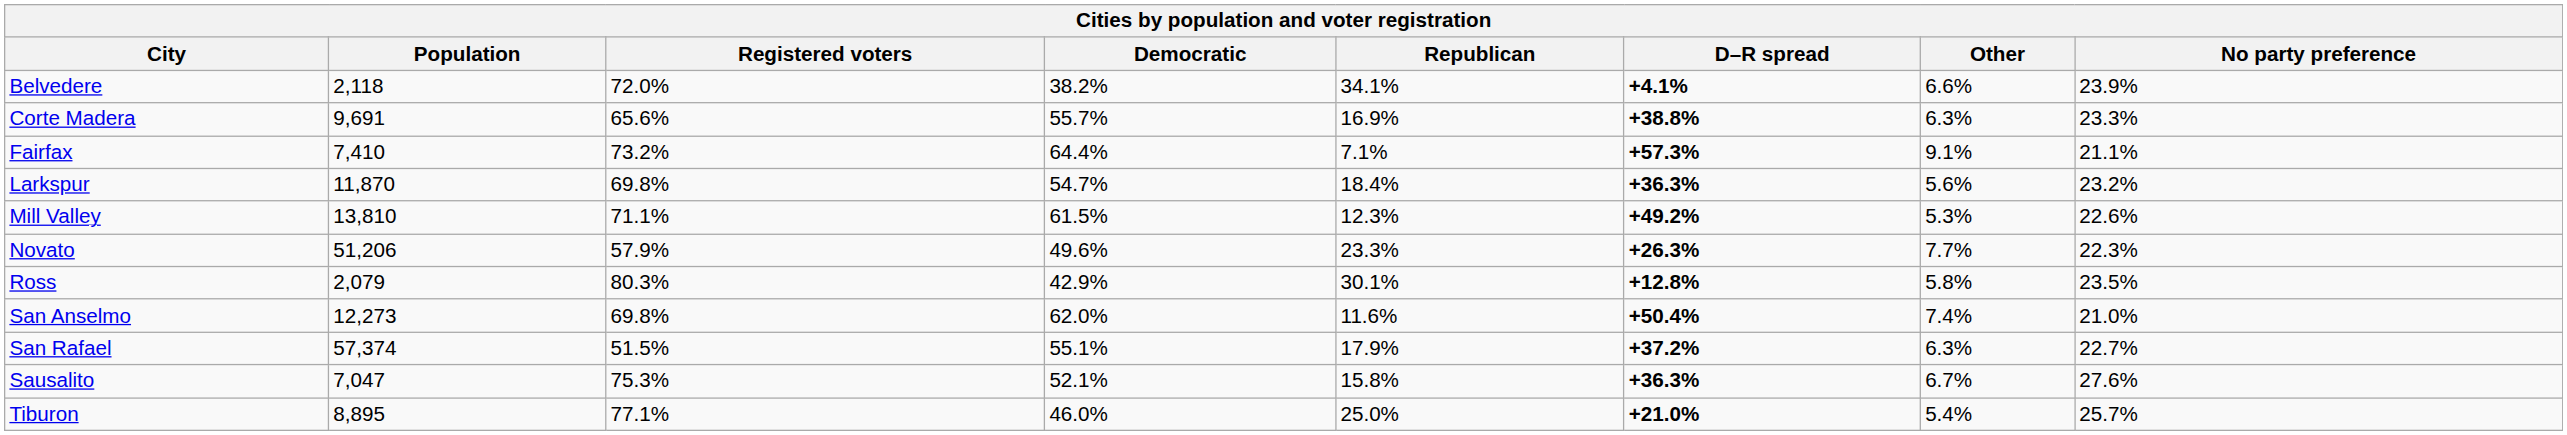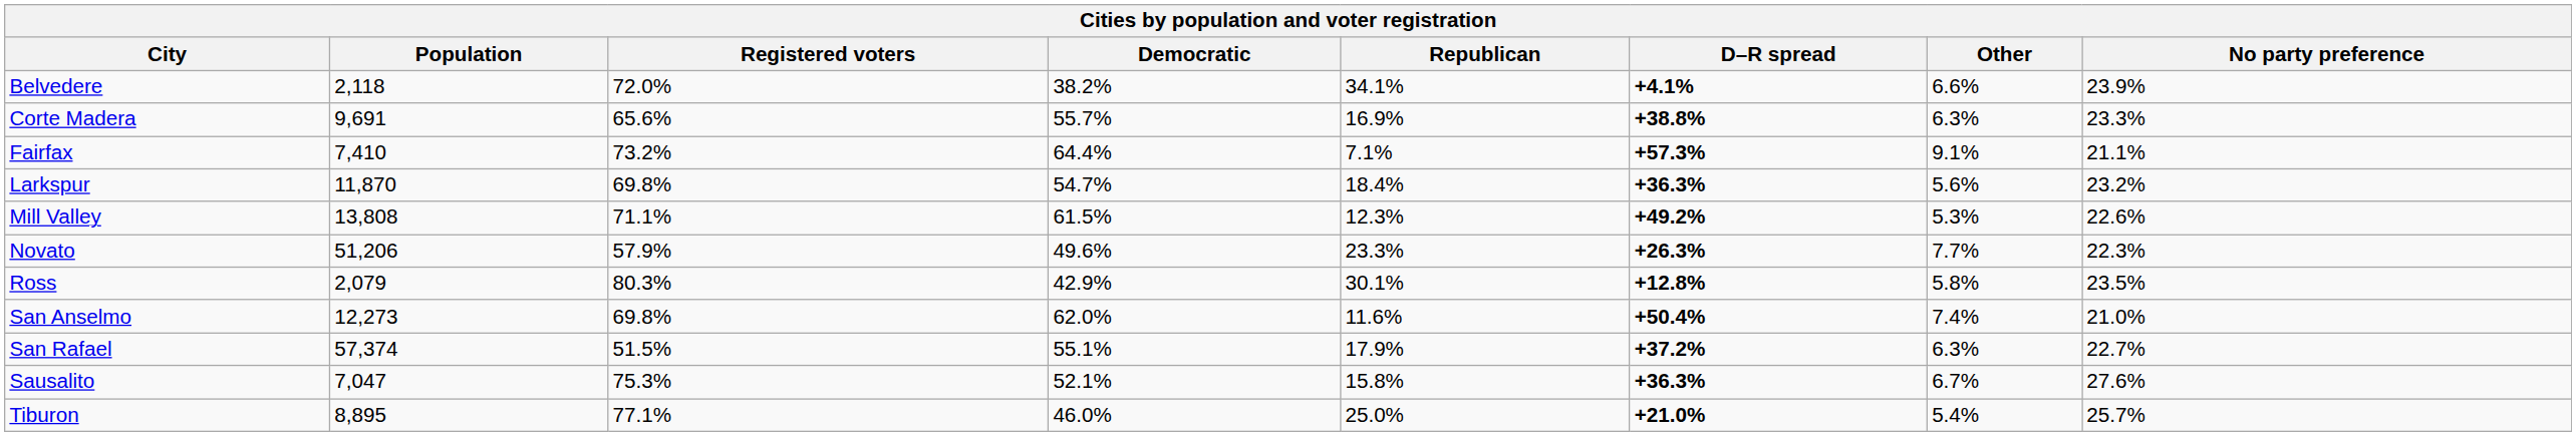Mill Valley | Population: 13,810 -> 13,808
